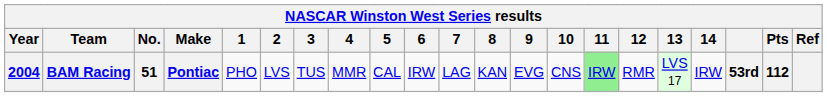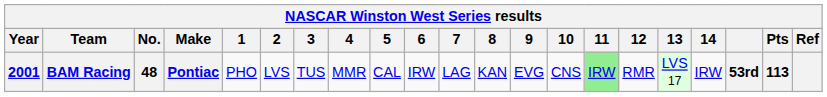BAM Racing | Year: 2004 -> 2001
BAM Racing | No.: 51 -> 48
BAM Racing | Pts: 112 -> 113
